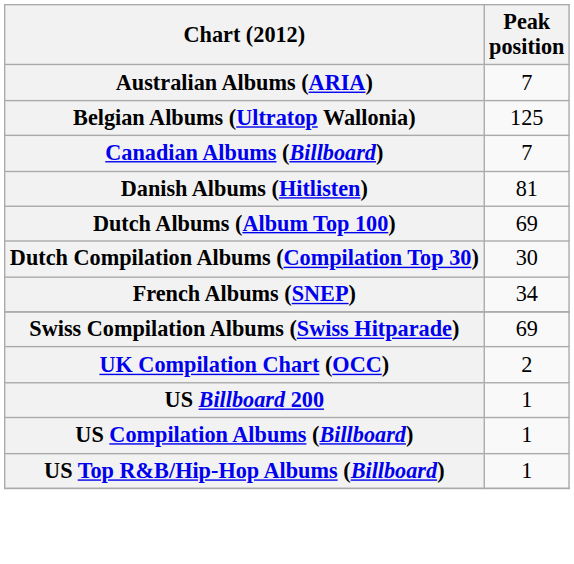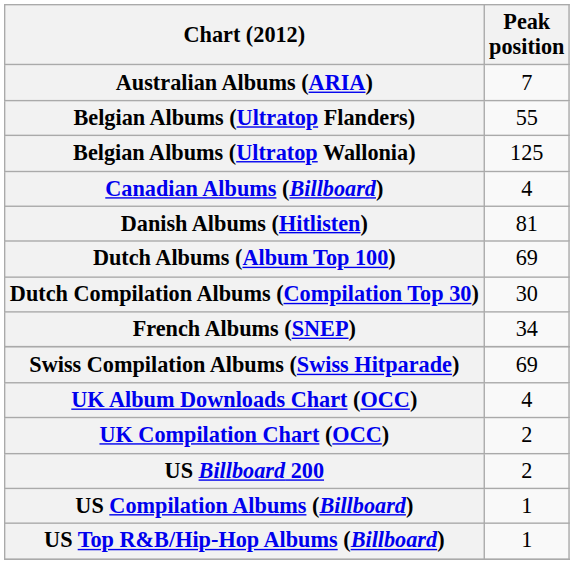+ row: Belgian Albums (Ultratop Flanders) | 55
Canadian Albums (Billboard) | Peak position: 7 -> 4
+ row: UK Album Downloads Chart (OCC) | 4
US Billboard 200 | Peak position: 1 -> 2
